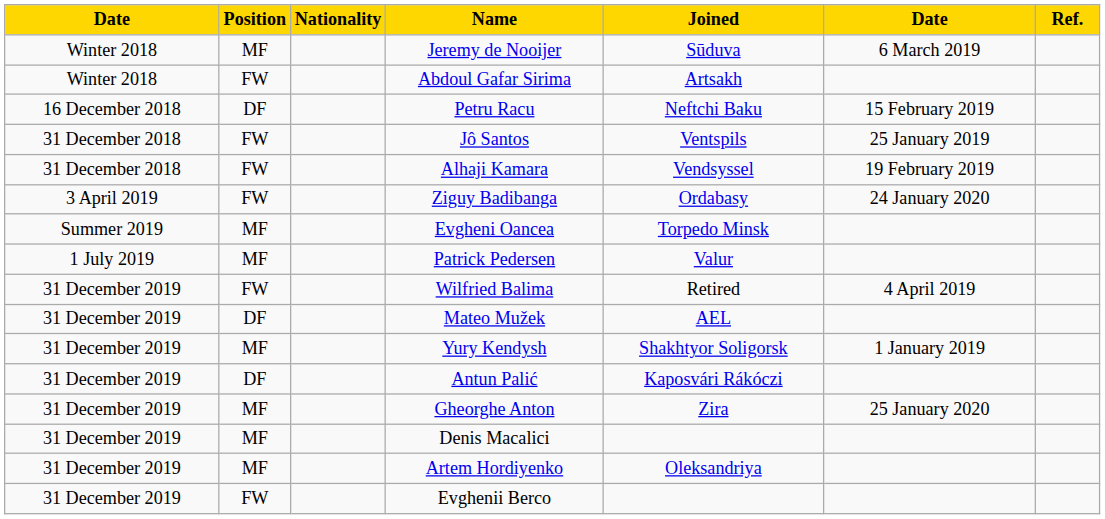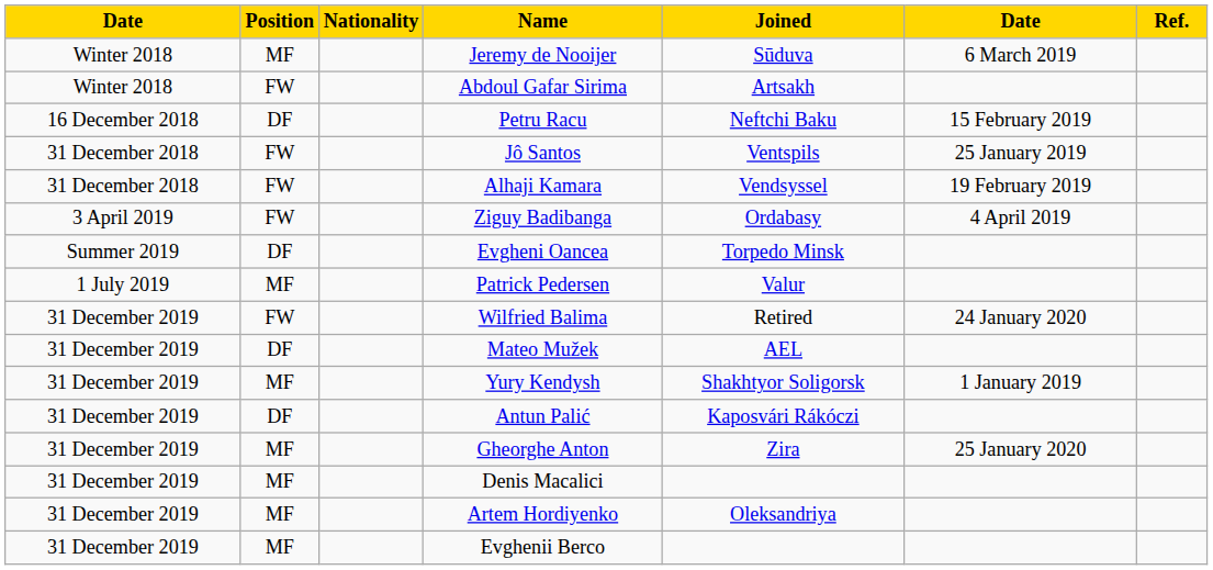Ziguy Badibanga | column 6: 24 January 2020 -> 4 April 2019
Evgheni Oancea | Position: MF -> DF
Wilfried Balima | column 6: 4 April 2019 -> 24 January 2020
Evghenii Berco | Position: FW -> MF
